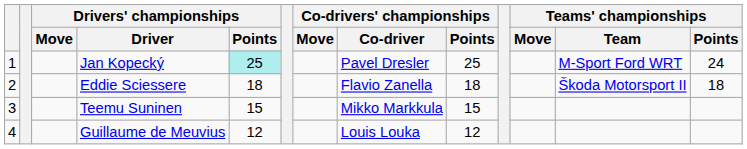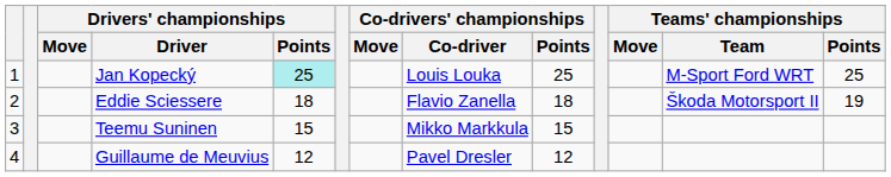Jan Kopecký | Co-drivers' championships / Co-driver: Pavel Dresler -> Louis Louka
Jan Kopecký | Teams' championships / Points: 24 -> 25
Eddie Sciessere | Teams' championships / Points: 18 -> 19
Guillaume de Meuvius | Co-drivers' championships / Co-driver: Louis Louka -> Pavel Dresler
